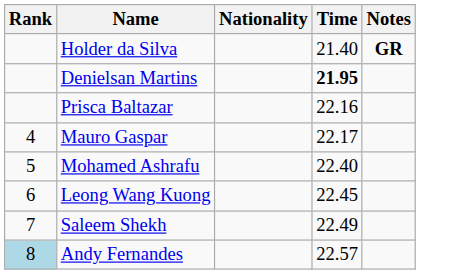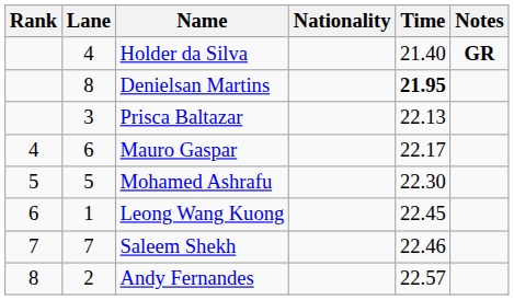+ column: Lane | 4 | 8 | 3 | 6 | 5 | 1 | 7 | 2
Prisca Baltazar | Time: 22.16 -> 22.13
Mohamed Ashrafu | Time: 22.40 -> 22.30
Saleem Shekh | Time: 22.49 -> 22.46
Andy Fernandes | Rank: lightblue background -> no background
